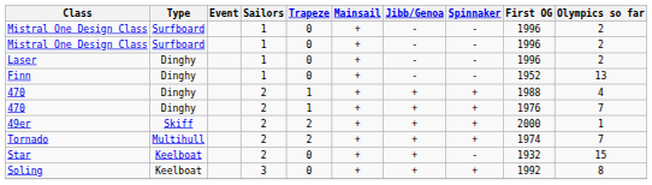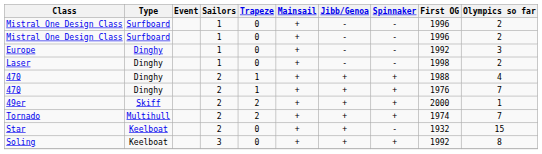+ row: Europe | Dinghy | 1 | 0 | + | - | - | 1992 | 3
Laser | First OG: 1996 -> 1998
- row: Finn | Dinghy | 1 | 0 | + | - | - | 1952 | 13
